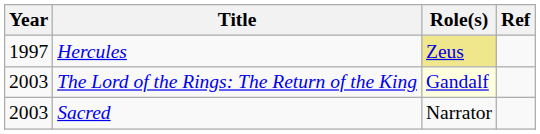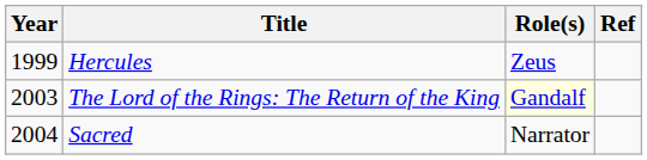Hercules | Year: 1997 -> 1999
Hercules | Role(s): khaki background -> no background
Sacred | Year: 2003 -> 2004
